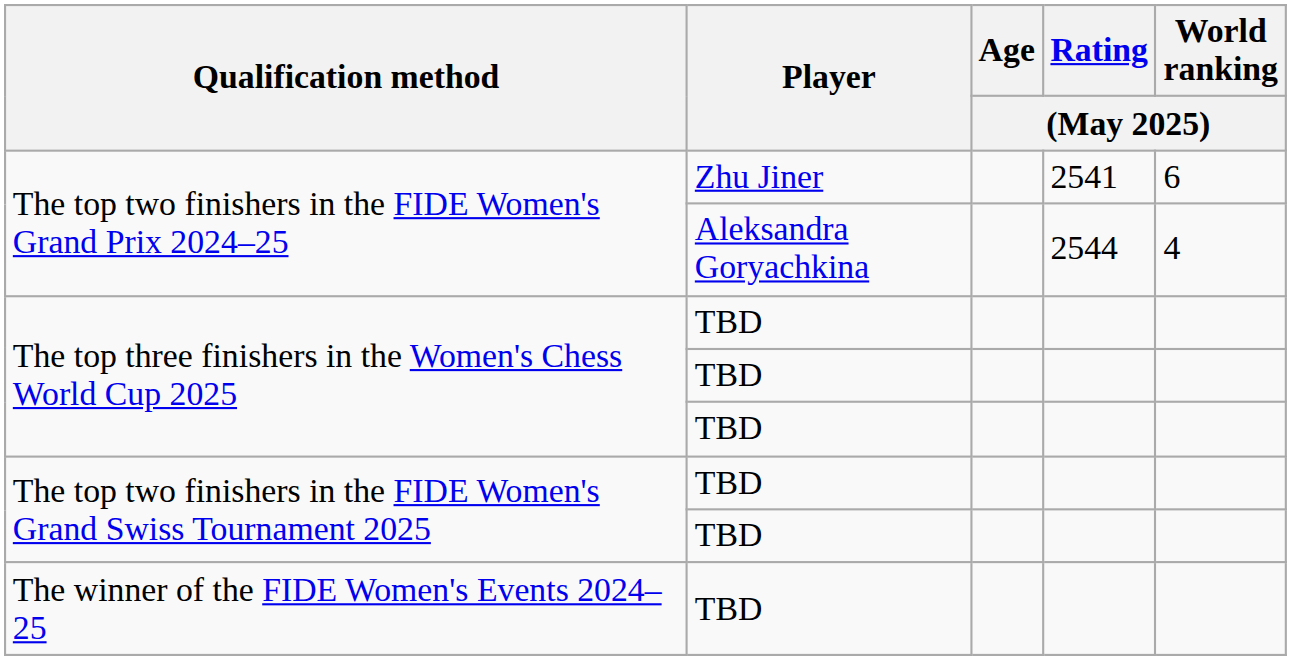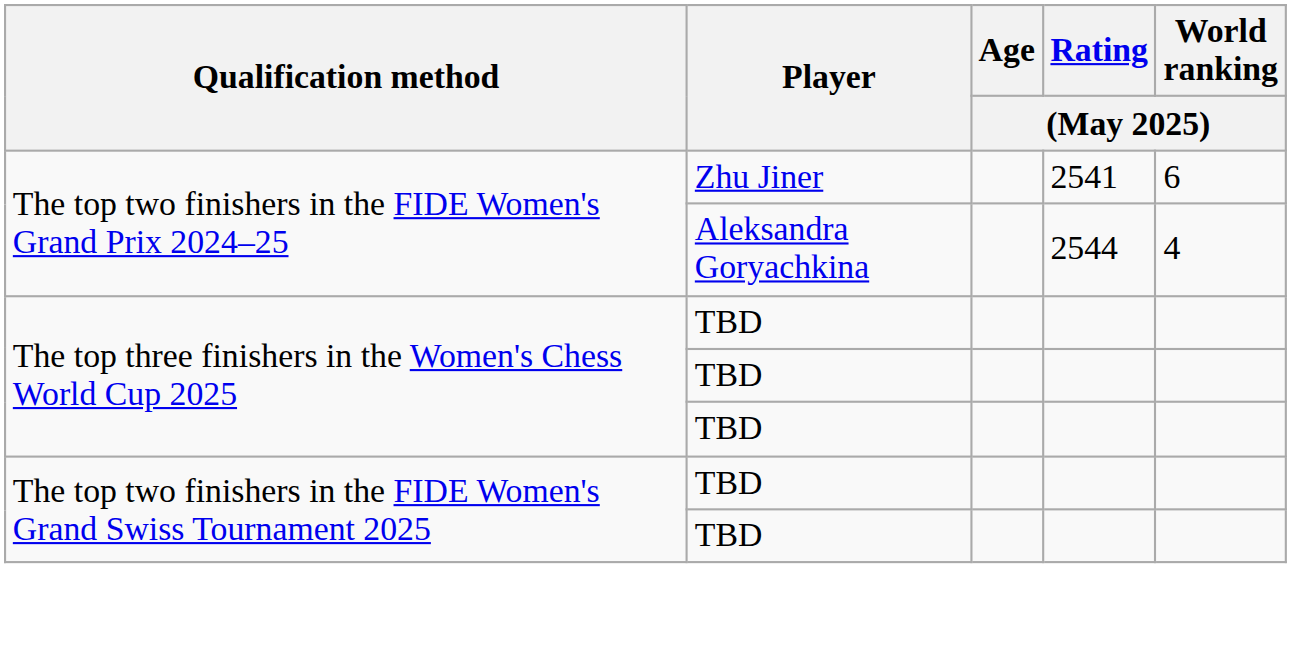- row: The winner of the FIDE Women's Events 2024–25 | TBD
